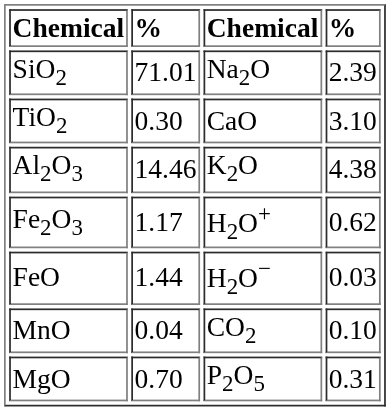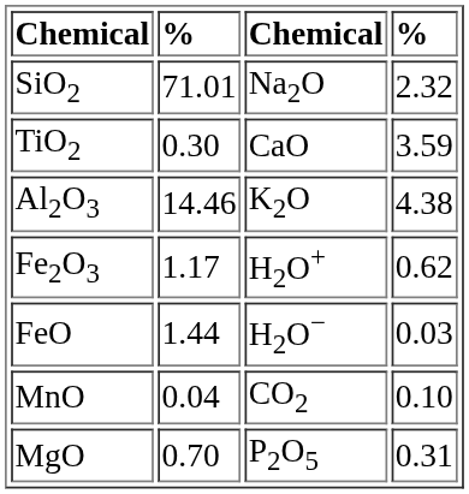SiO2 | column 4: 2.39 -> 2.32
TiO2 | column 4: 3.10 -> 3.59
